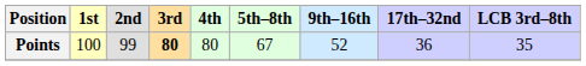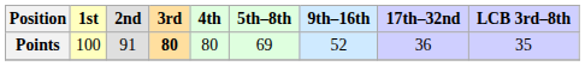Points | 2nd: 99 -> 91
Points | 5th–8th: 67 -> 69
